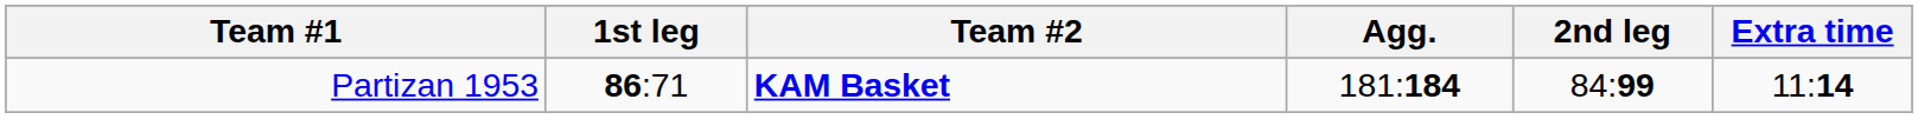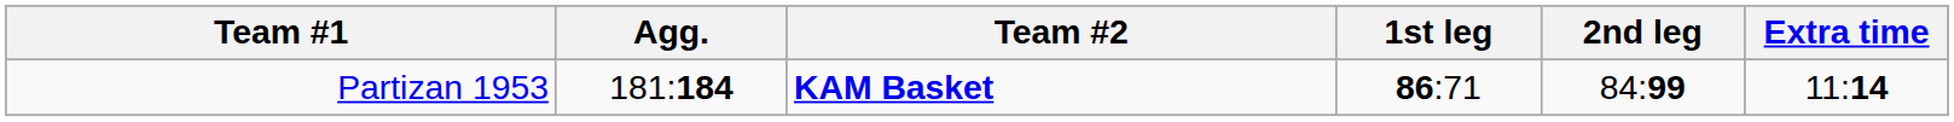columns swapped: Agg. <-> 1st leg
